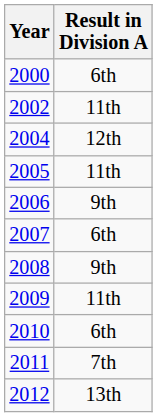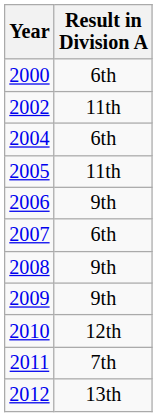2004 | Result in Division A: 12th -> 6th
2009 | Result in Division A: 11th -> 9th
2010 | Result in Division A: 6th -> 12th
